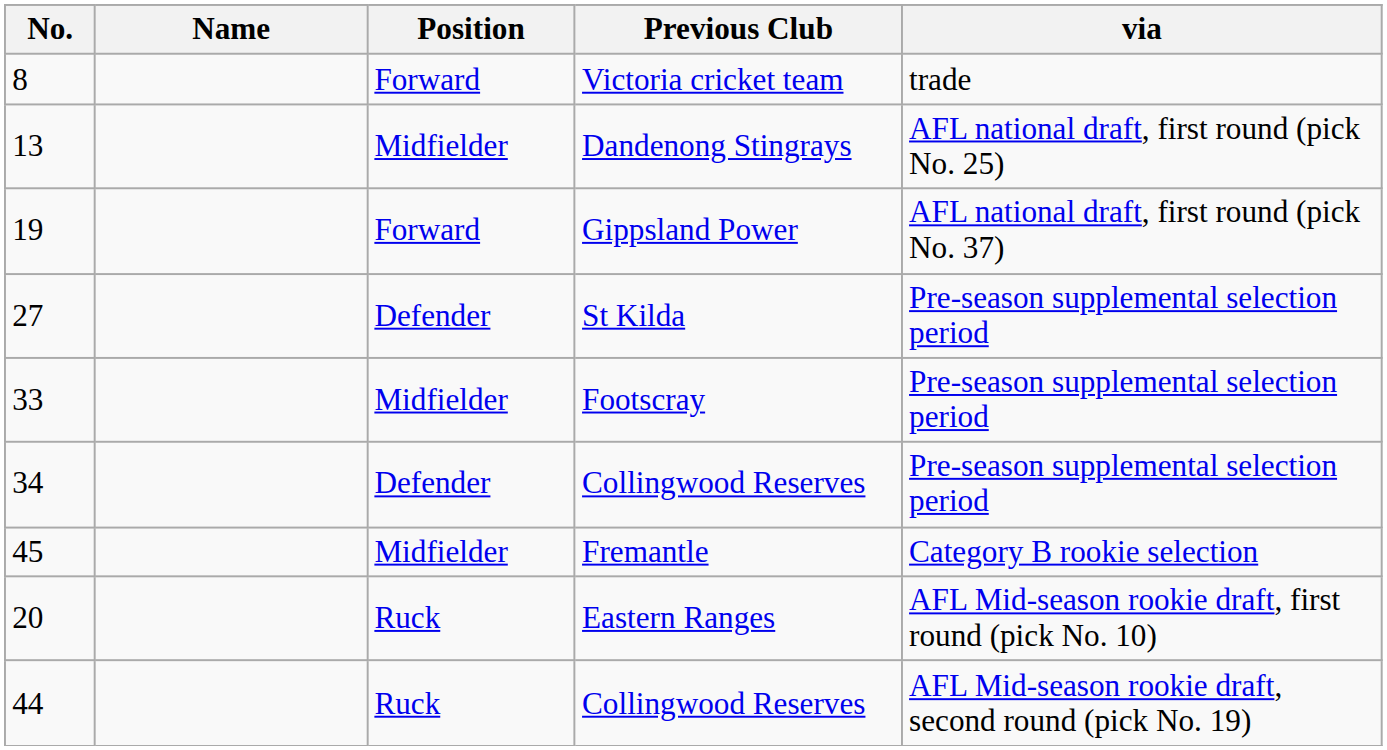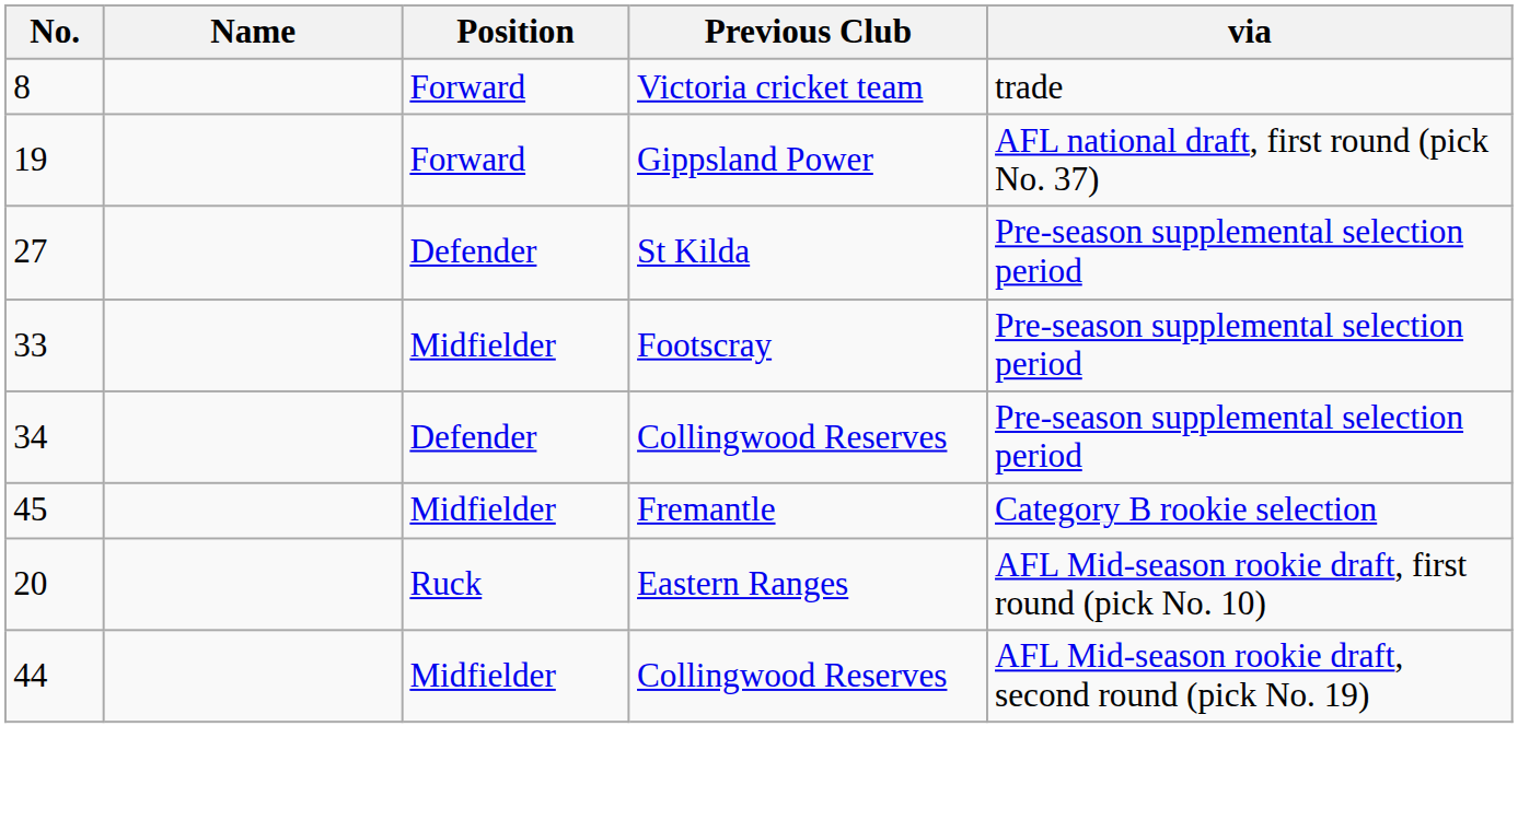- row: 13 | Midfielder | Dandenong Stingrays | AFL national draft, first round (pick No. 25)
44 | Position: Ruck -> Midfielder
